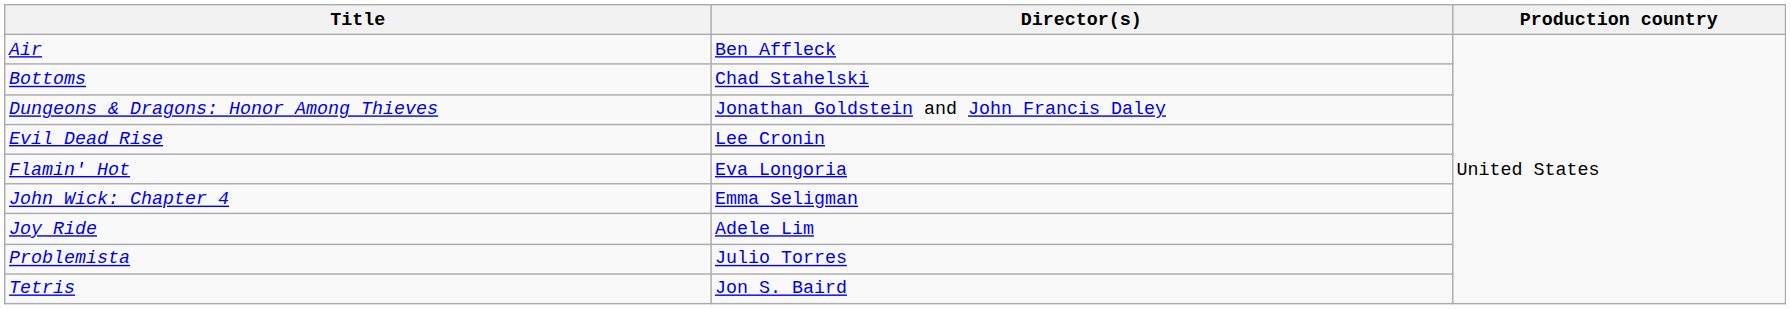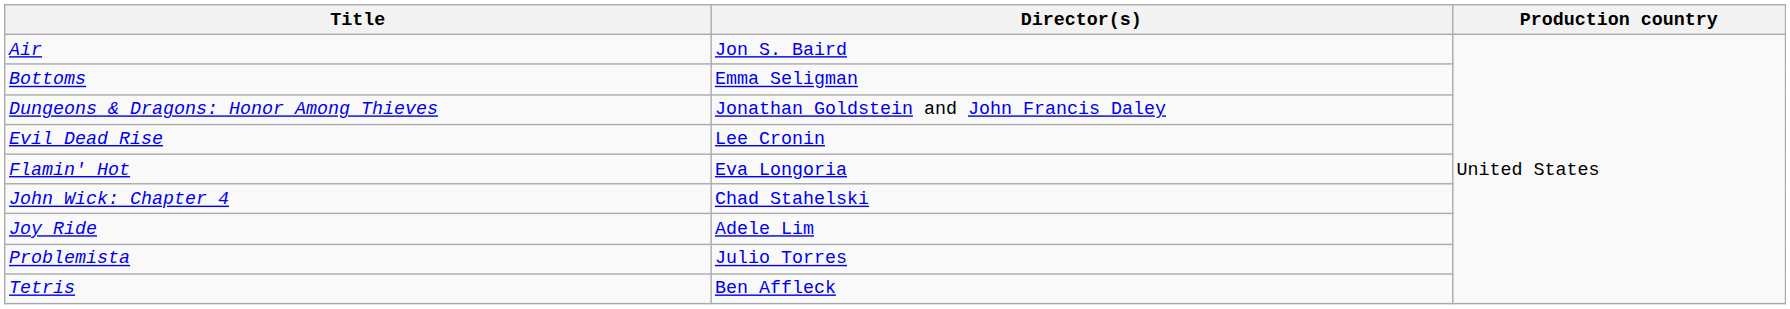Air | Director(s): Ben Affleck -> Jon S. Baird
Bottoms | Director(s): Chad Stahelski -> Emma Seligman
John Wick: Chapter 4 | Director(s): Emma Seligman -> Chad Stahelski
Tetris | Director(s): Jon S. Baird -> Ben Affleck
